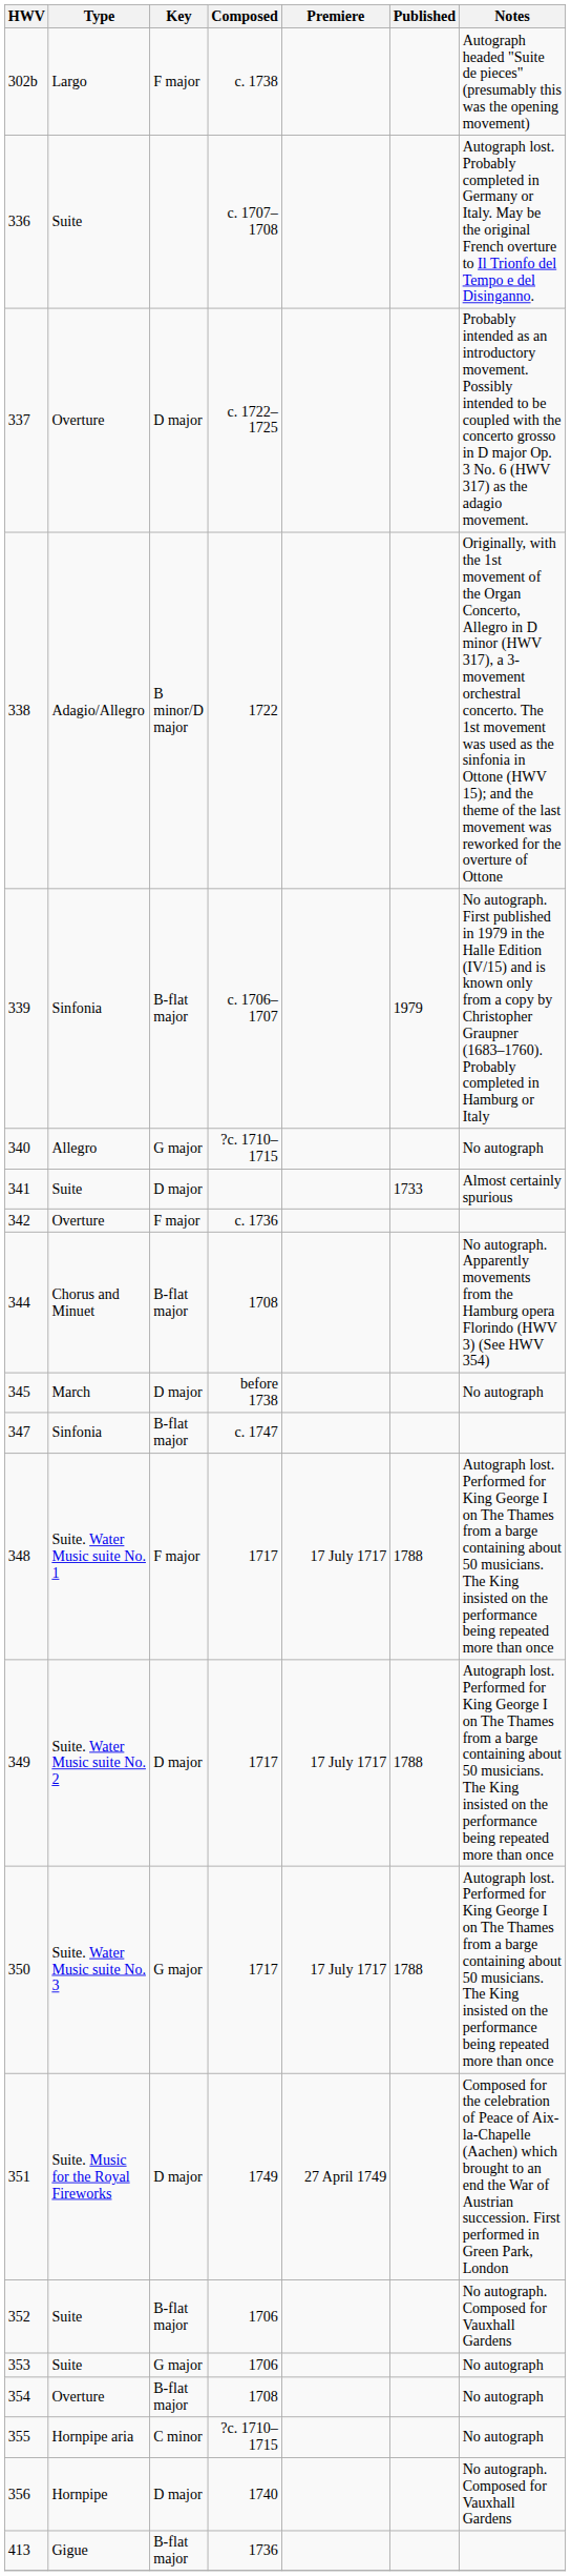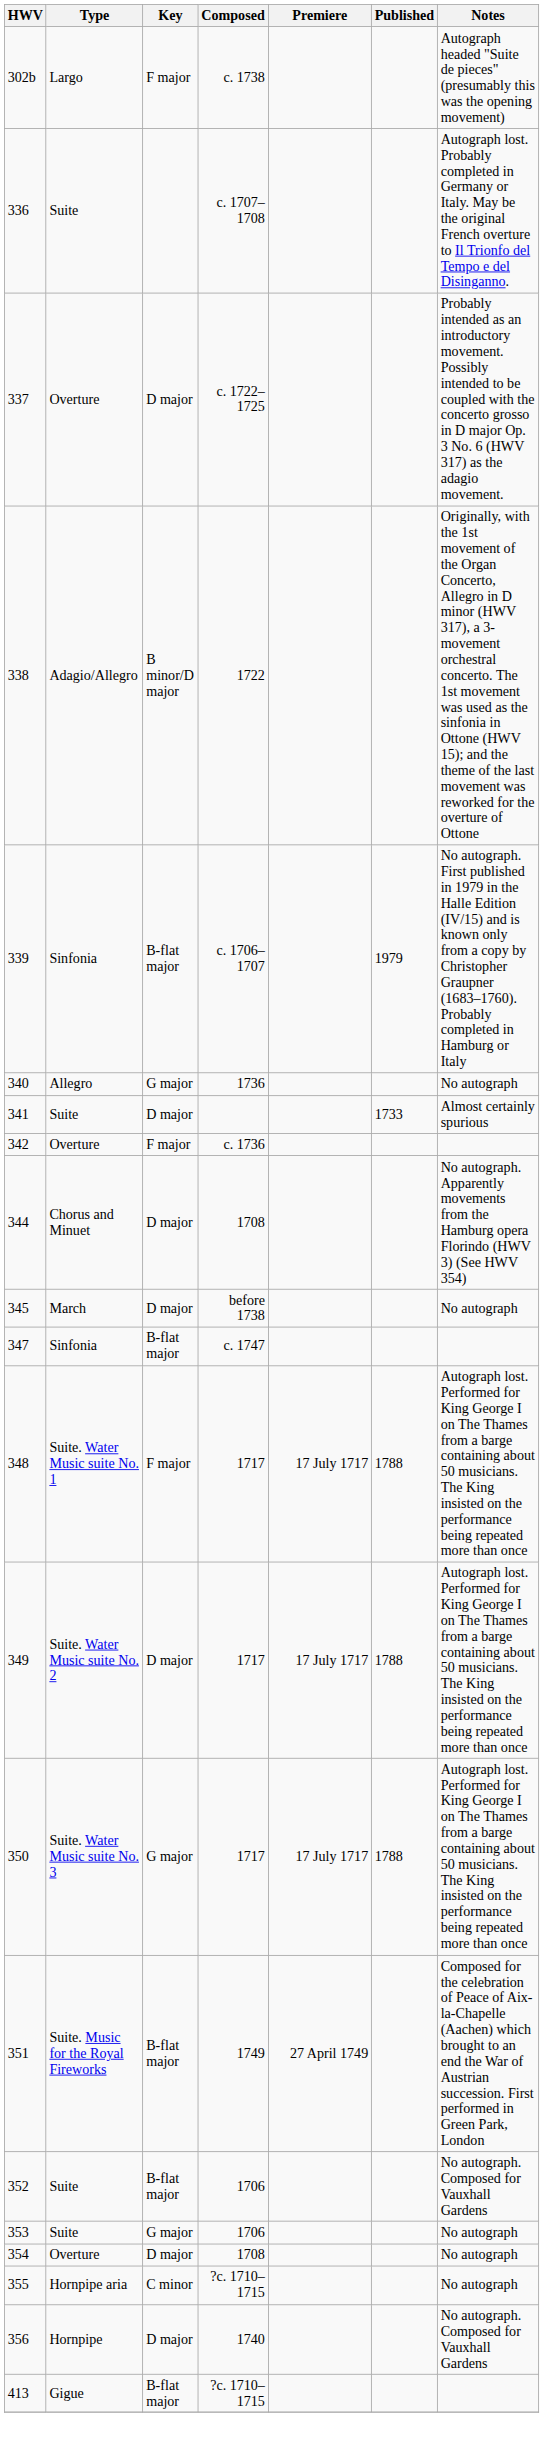340 | Composed: ?c. 1710–1715 -> 1736
344 | Key: B-flat major -> D major
351 | Key: D major -> B-flat major
354 | Key: B-flat major -> D major
413 | Composed: 1736 -> ?c. 1710–1715
